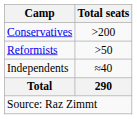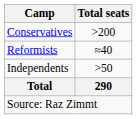Reformists | Total seats: >50 -> ≈40
Independents | Total seats: ≈40 -> >50
